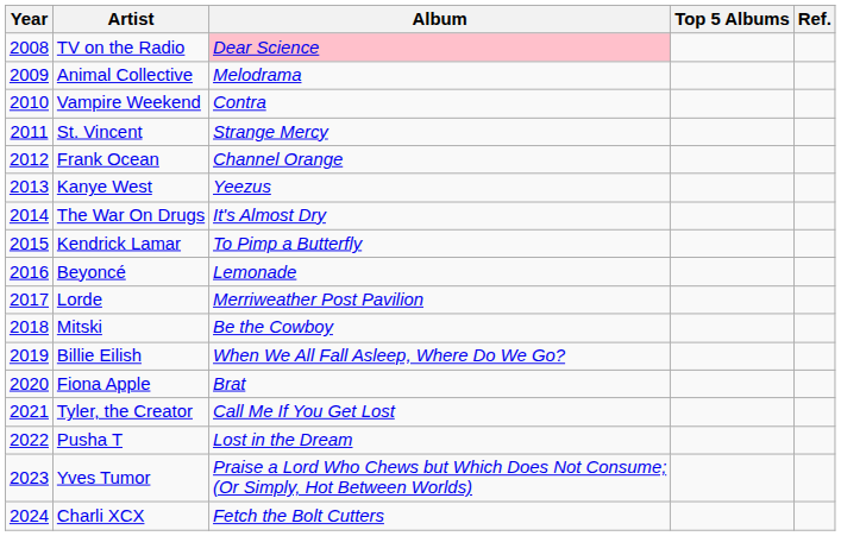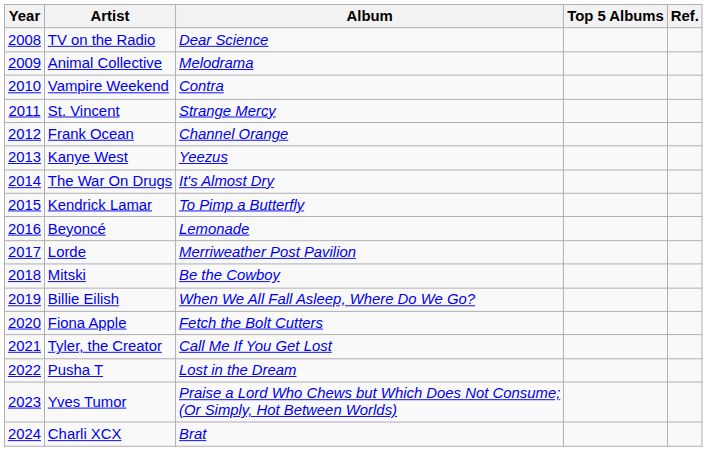TV on the Radio | Album: pink background -> no background
Fiona Apple | Album: Brat -> Fetch the Bolt Cutters
Charli XCX | Album: Fetch the Bolt Cutters -> Brat
